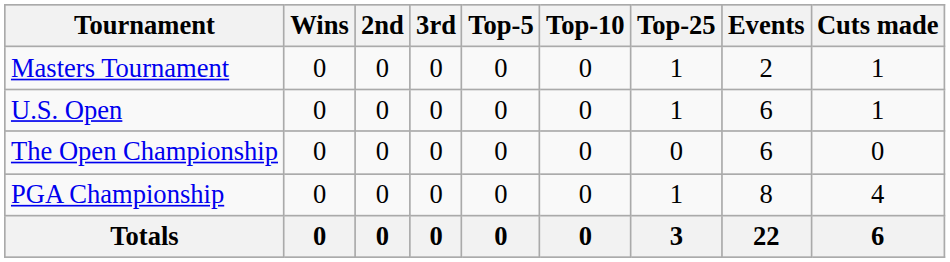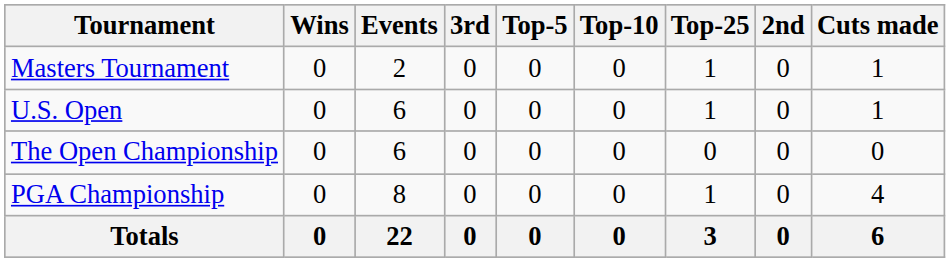columns swapped: 2nd <-> Events
